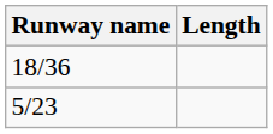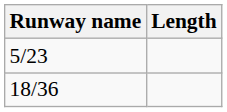rows swapped: 5/23 <-> 18/36
